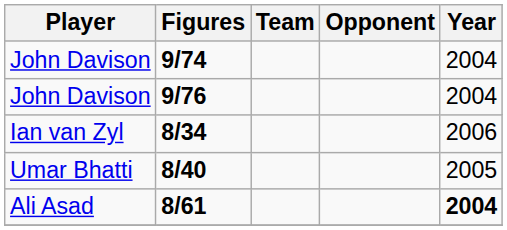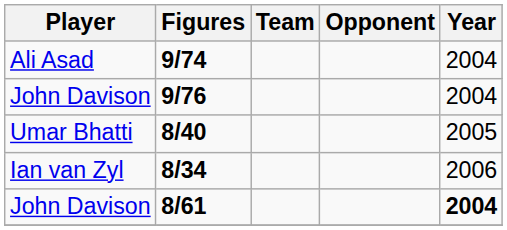9/74 | Player: John Davison -> Ali Asad
rows swapped: 8/34 <-> 8/40
8/61 | Player: Ali Asad -> John Davison
